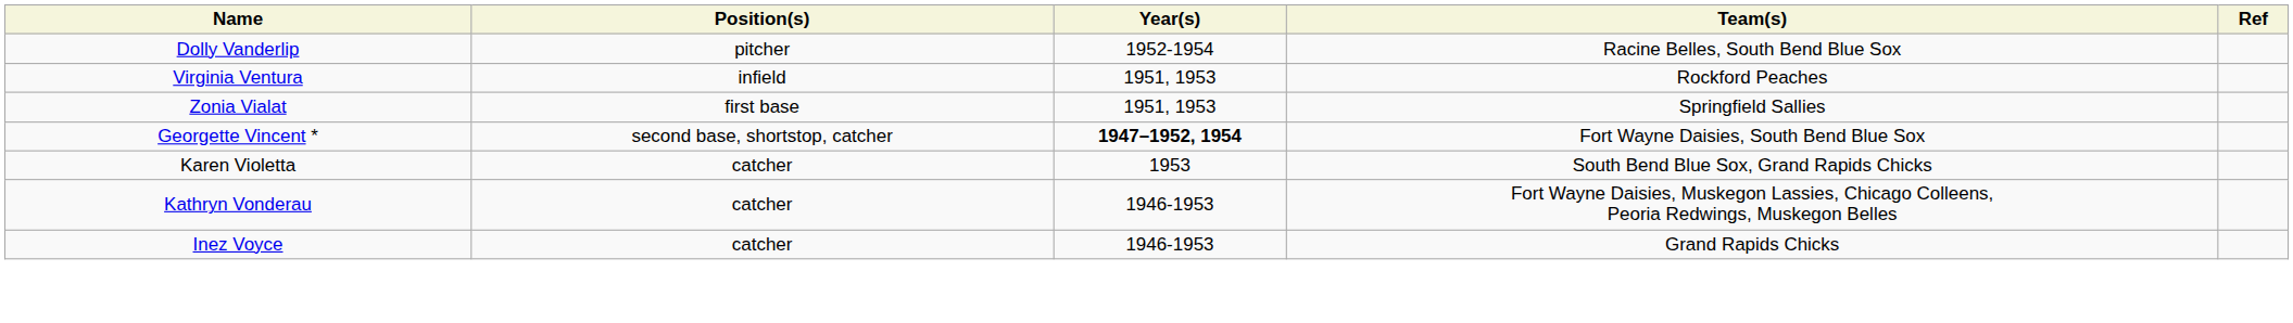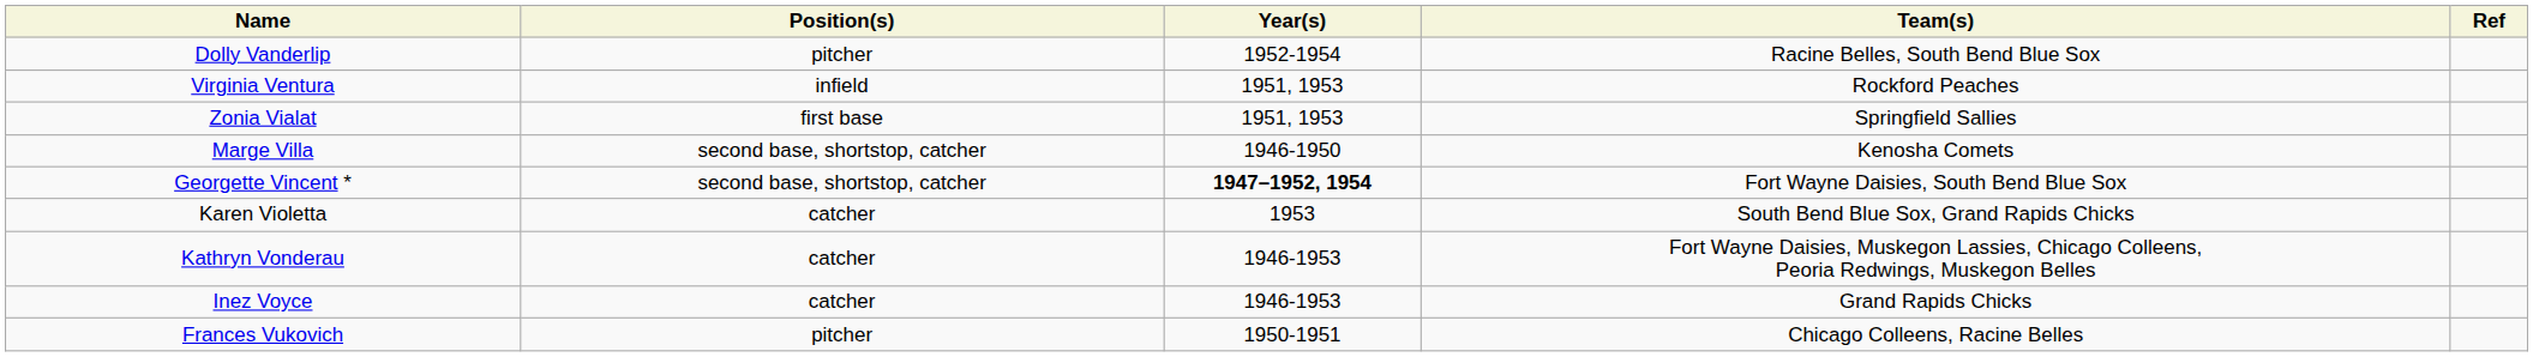+ row: Marge Villa | second base, shortstop, catcher | 1946-1950 | Kenosha Comets
+ row: Frances Vukovich | pitcher | 1950-1951 | Chicago Colleens, Racine Belles
